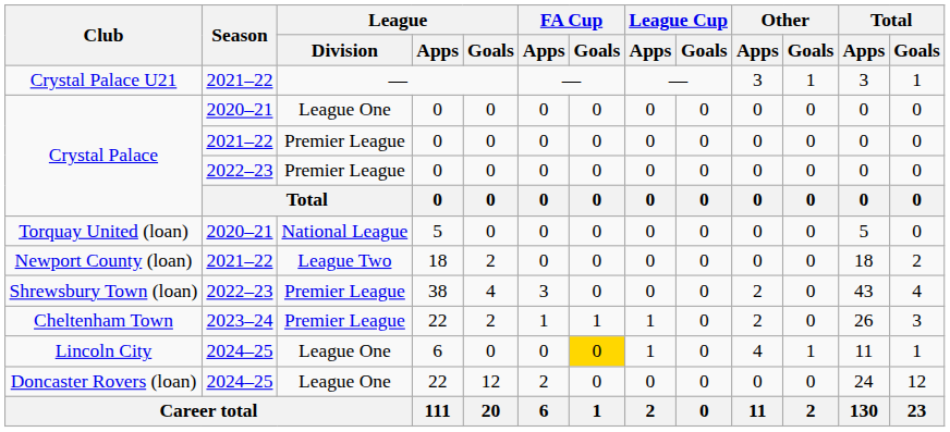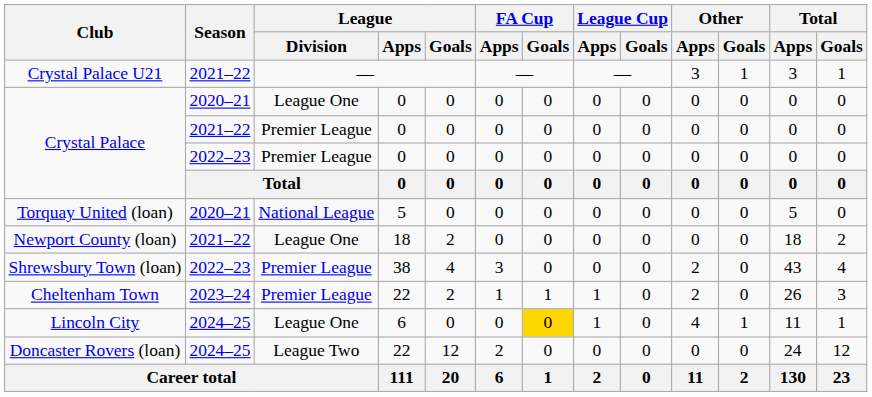Newport County (loan) | League / Division: League Two -> League One
Doncaster Rovers (loan) | League / Division: League One -> League Two
